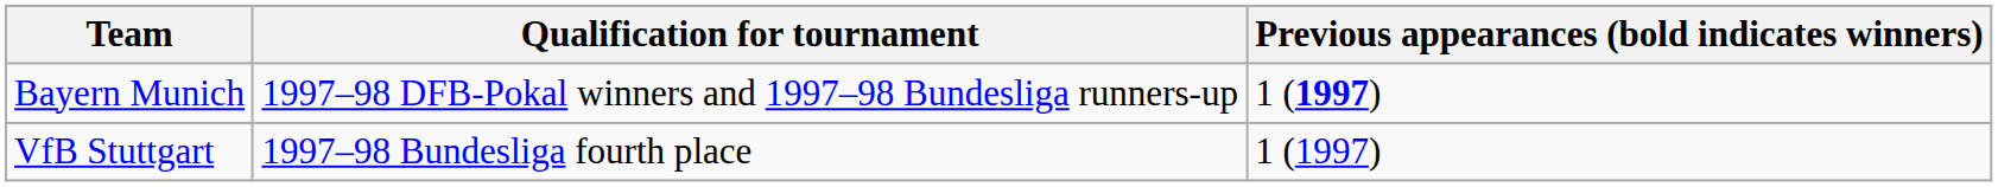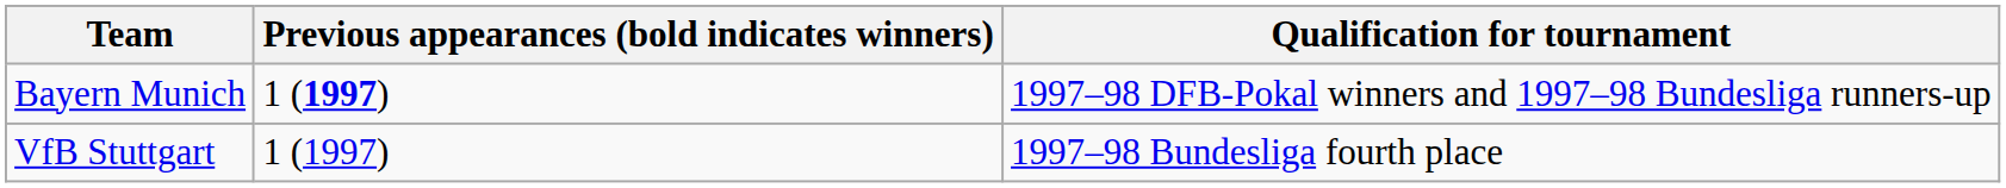columns swapped: Qualification for tournament <-> Previous appearances (bold indicates winners)
